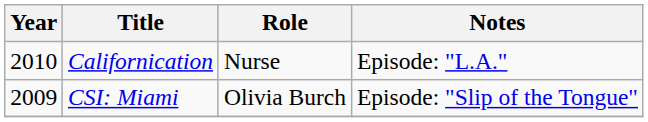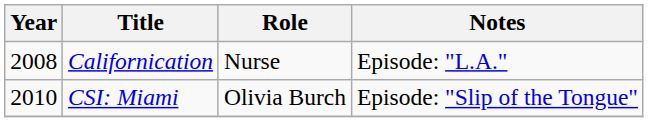Californication | Year: 2010 -> 2008
CSI: Miami | Year: 2009 -> 2010
